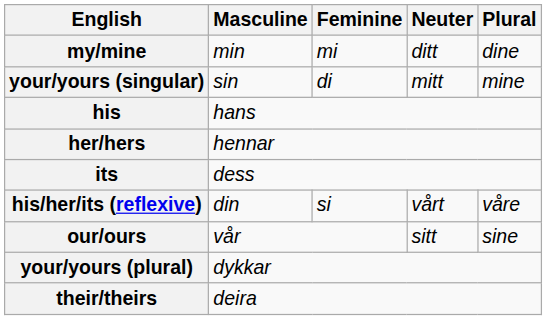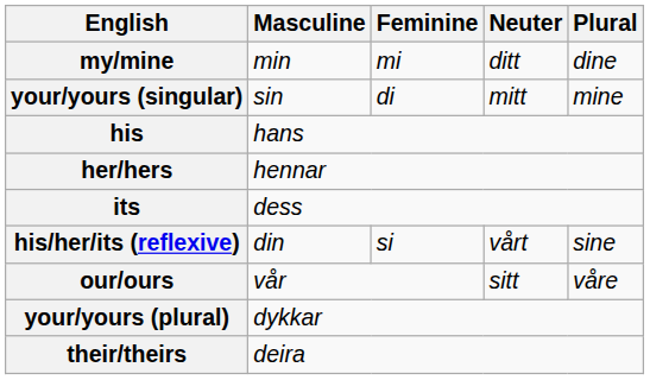his/her/its (reflexive) | Plural: våre -> sine
our/ours | Plural: sine -> våre
